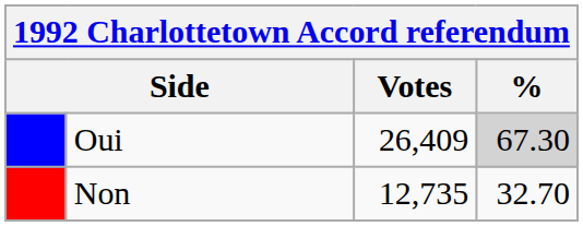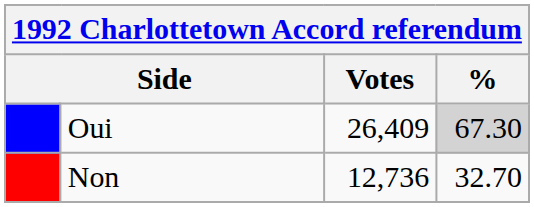Non | Votes: 12,735 -> 12,736
